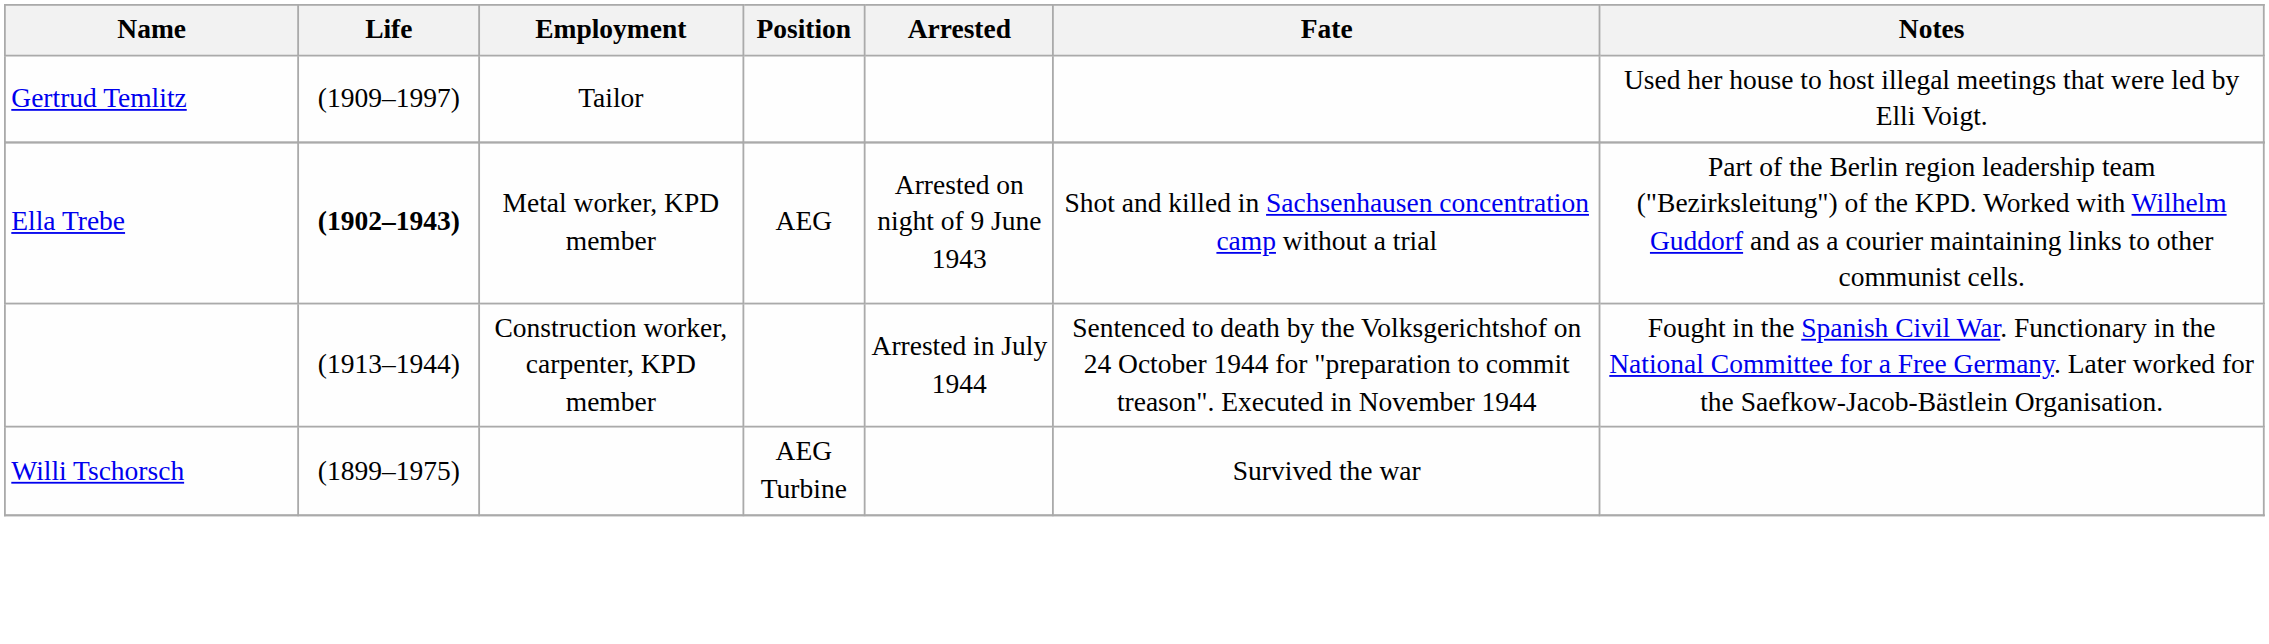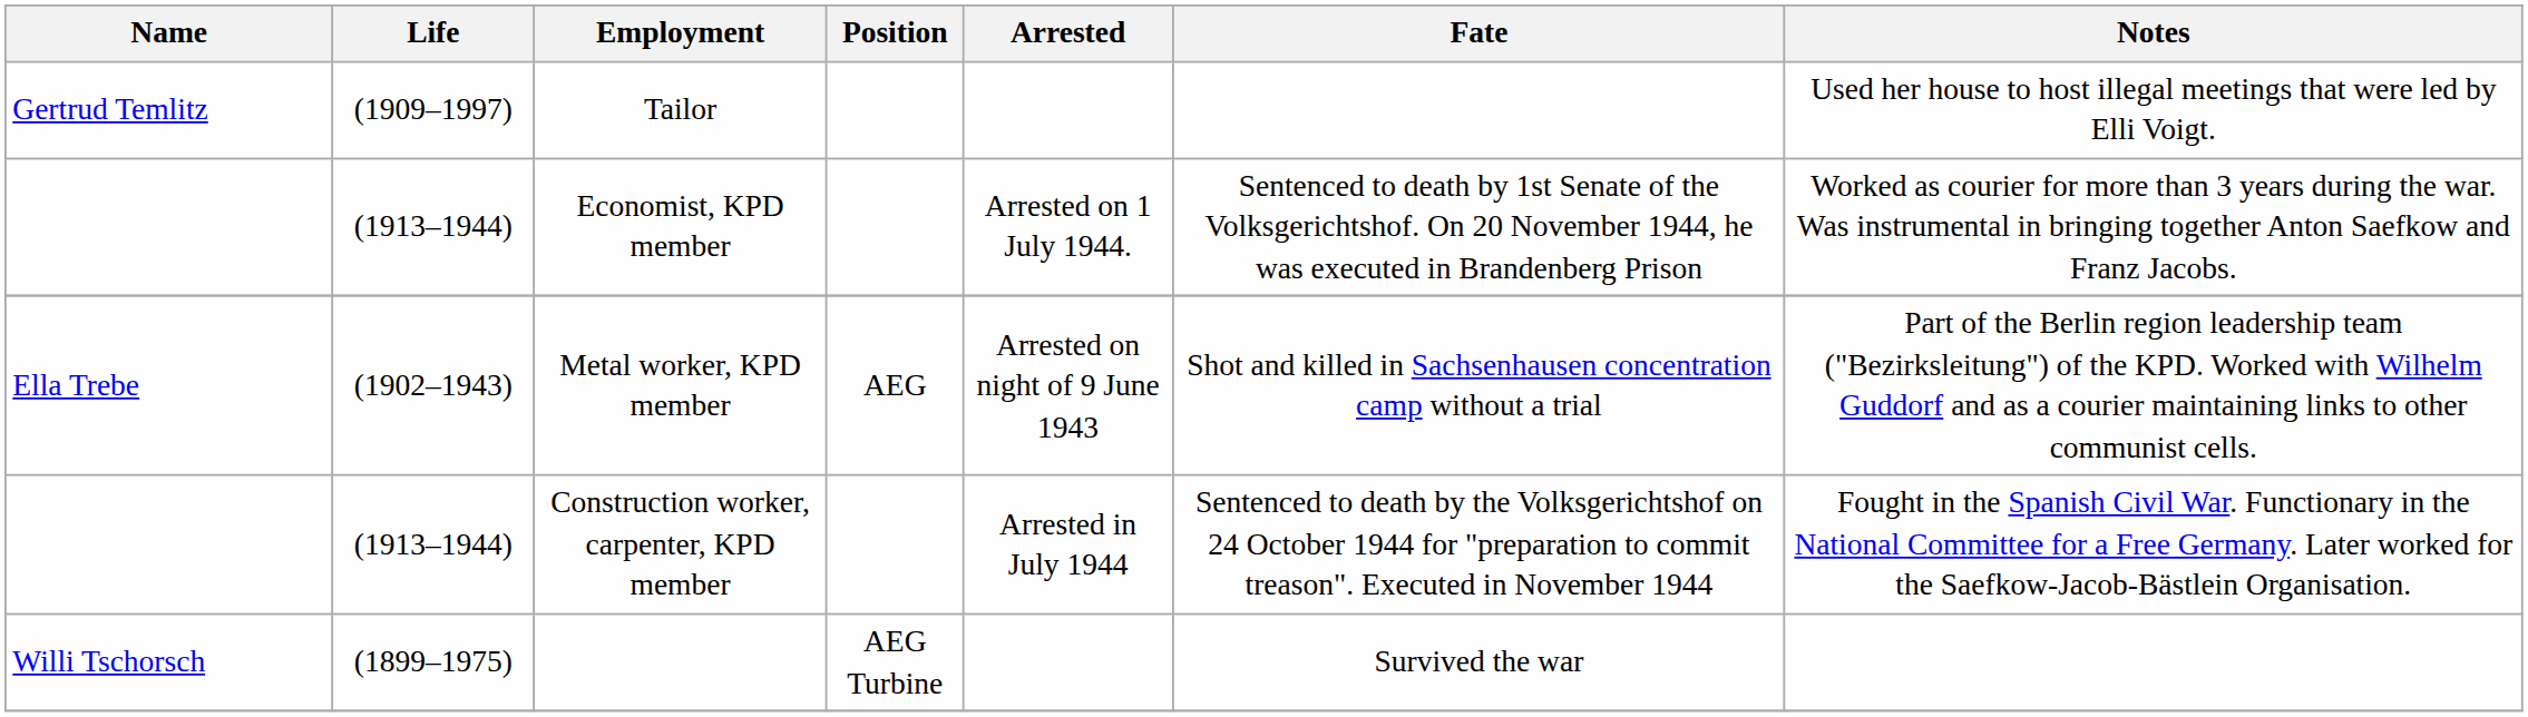+ row: (1913–1944) | Economist, KPD member | Arrested on 1 July 1944. | Sentenced to death by 1st Senate of the Volksgerichtshof. On 20 November 1944, he was executed in Brandenberg Prison | Worked as courier for more than 3 years during the war. Was instrumental in bringing together Anton Saefkow and Franz Jacobs.
Metal worker, KPD member | Life: bold -> normal
